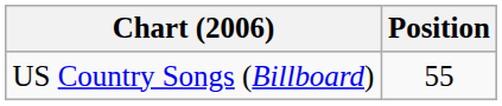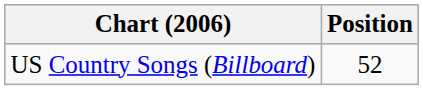US Country Songs (Billboard) | Position: 55 -> 52
